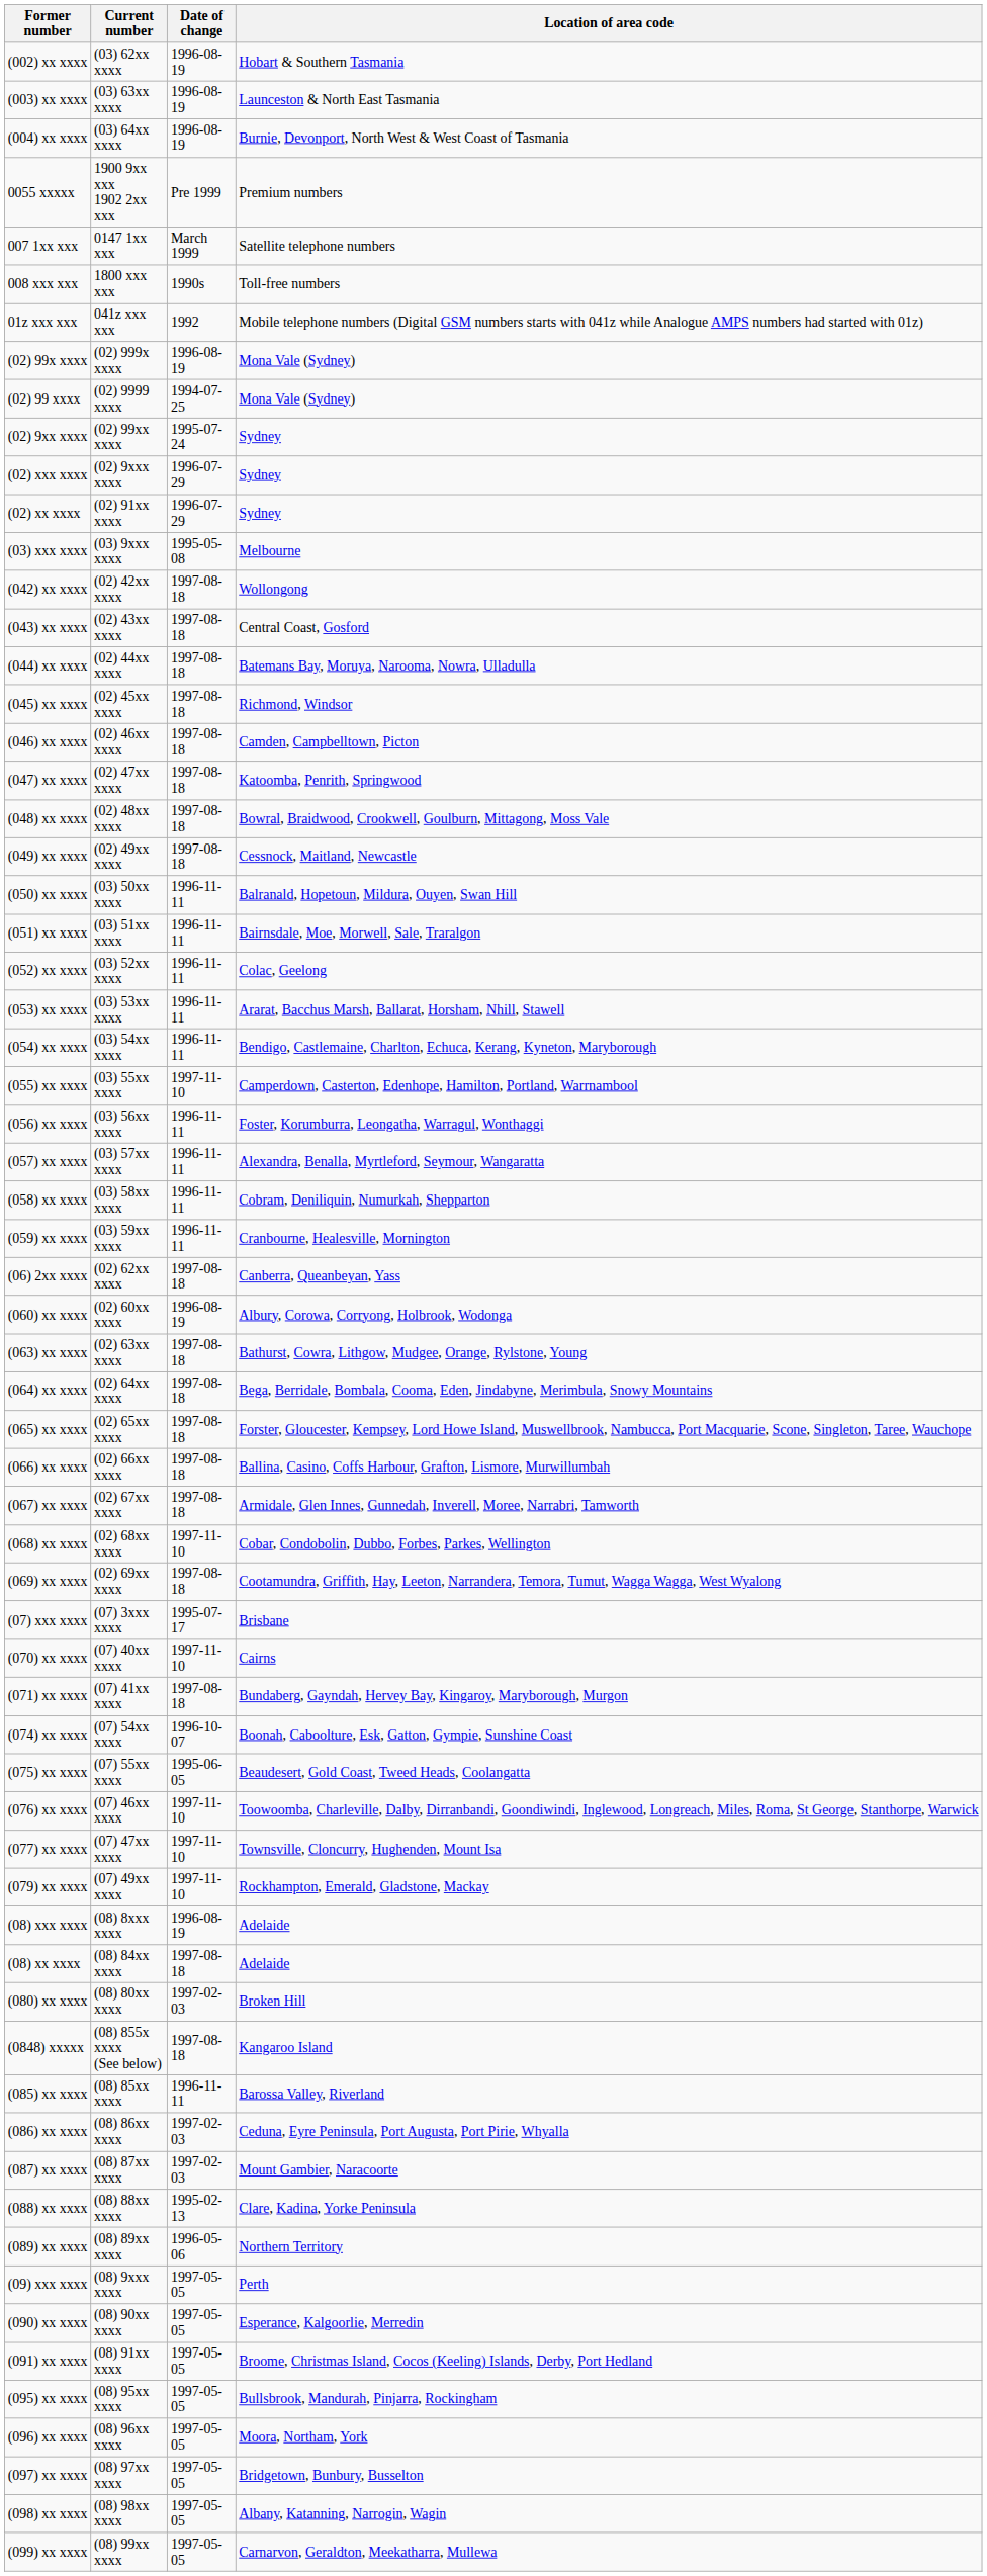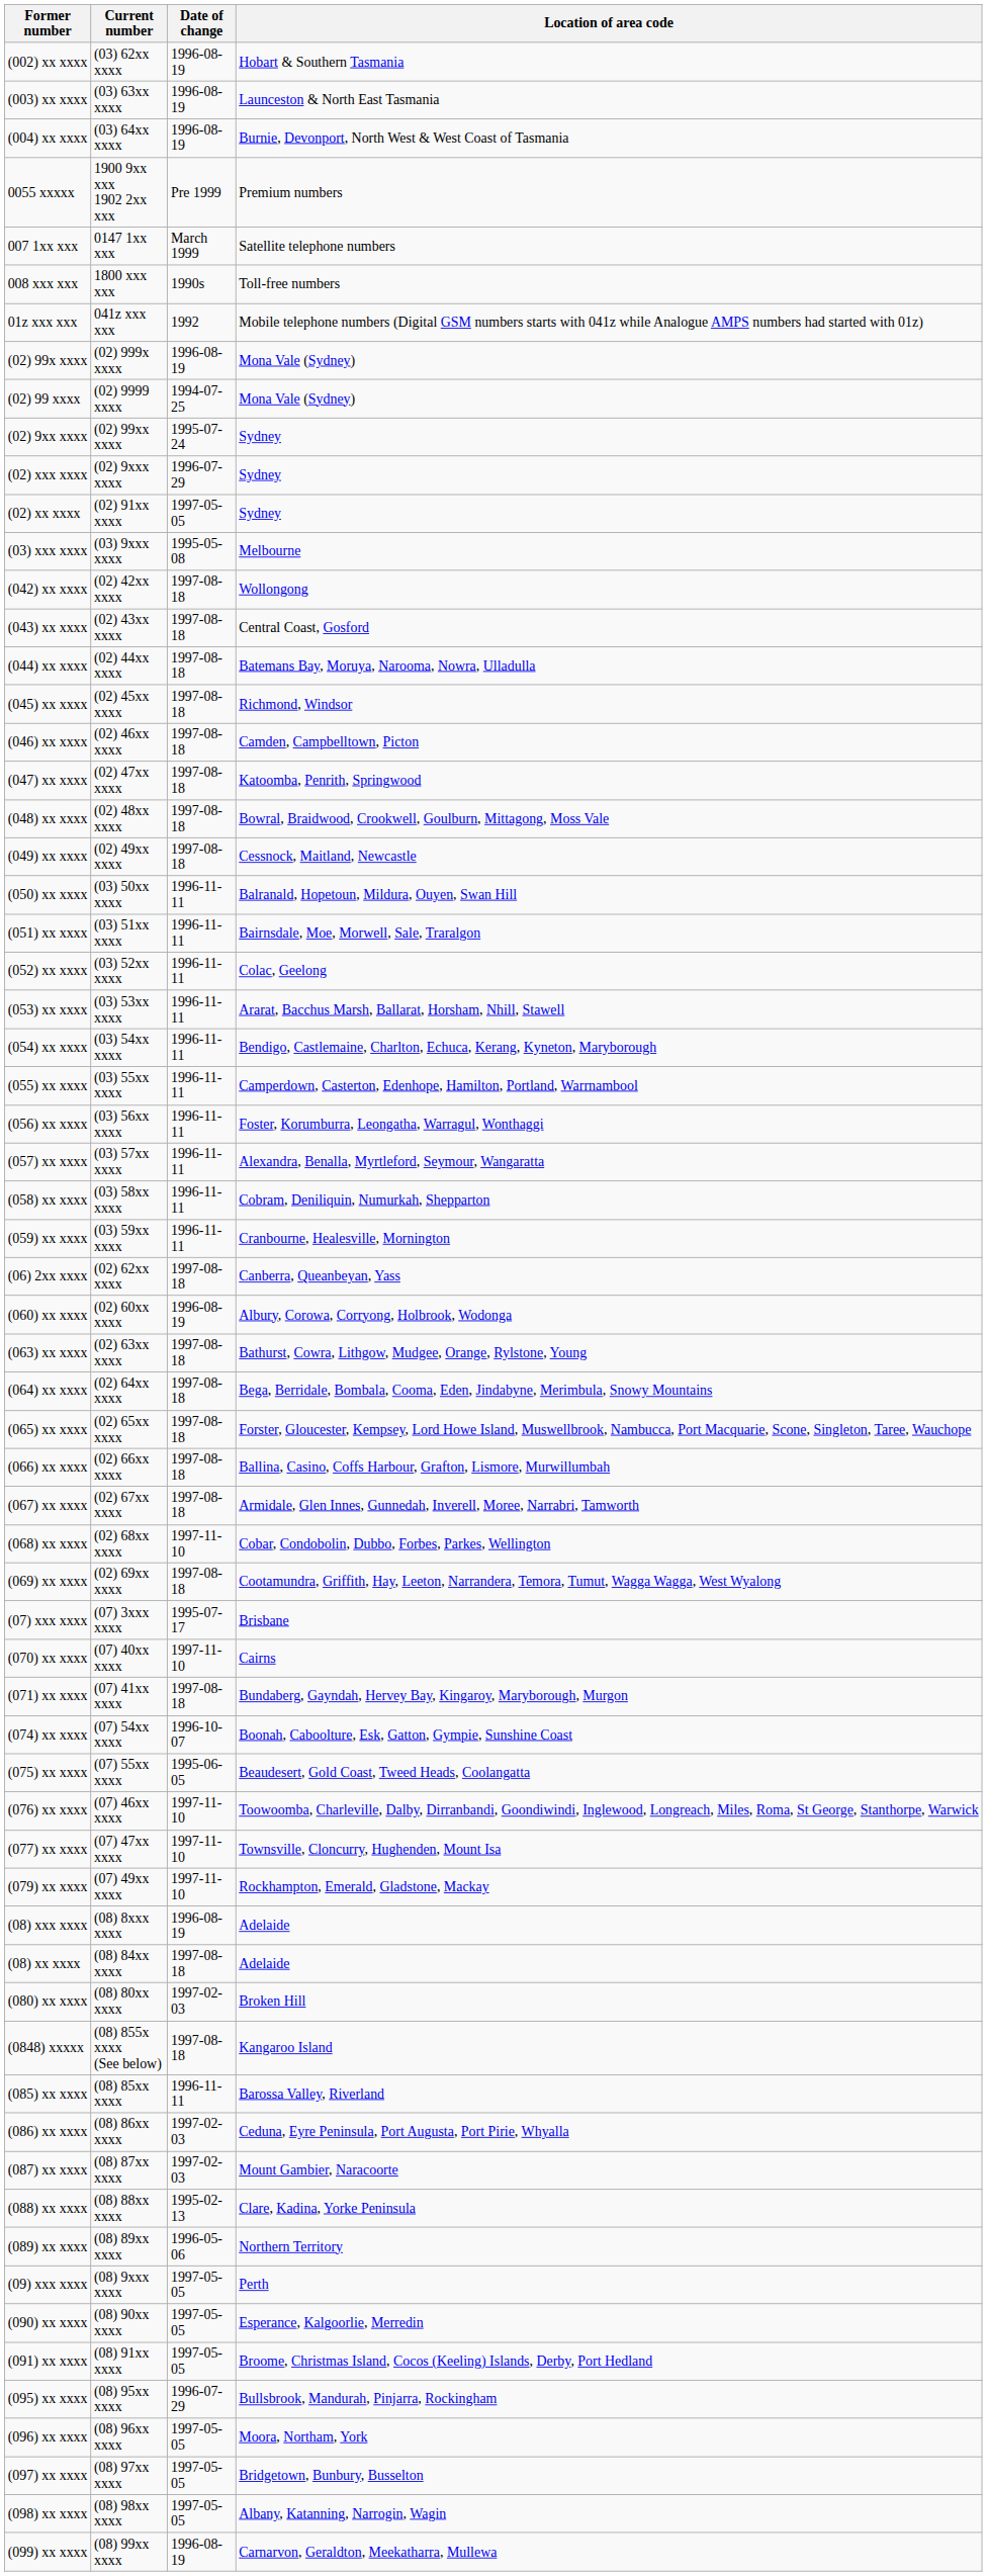(02) xx xxxx | Date of change: 1996-07-29 -> 1997-05-05
(055) xx xxxx | Date of change: 1997-11-10 -> 1996-11-11
(095) xx xxxx | Date of change: 1997-05-05 -> 1996-07-29
(099) xx xxxx | Date of change: 1997-05-05 -> 1996-08-19
